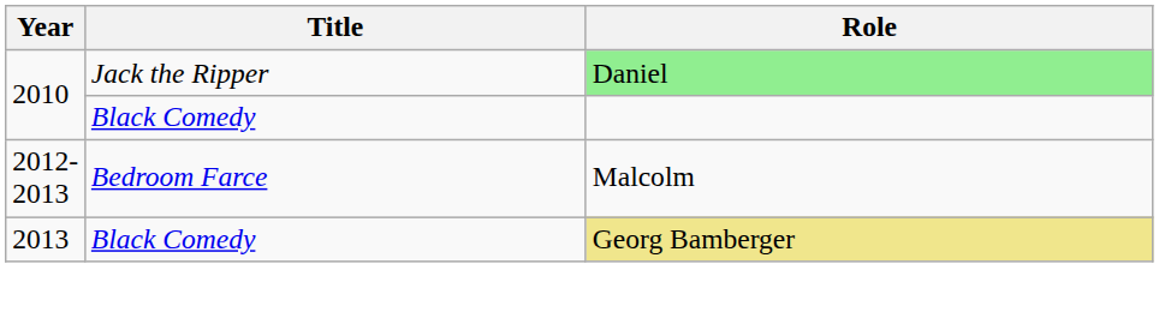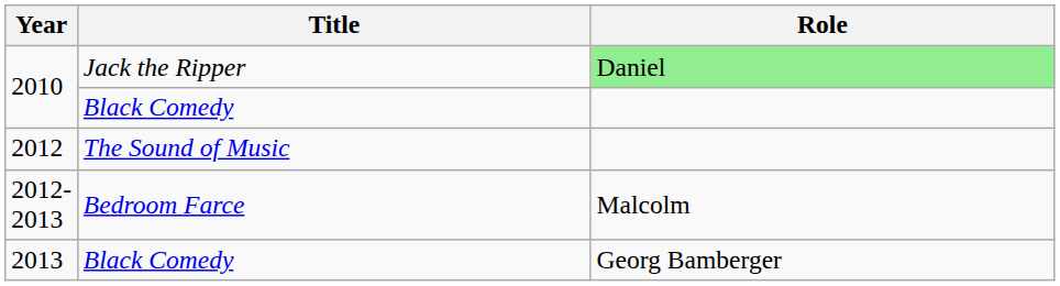+ row: 2012 | The Sound of Music
2013 | Role: khaki background -> no background
